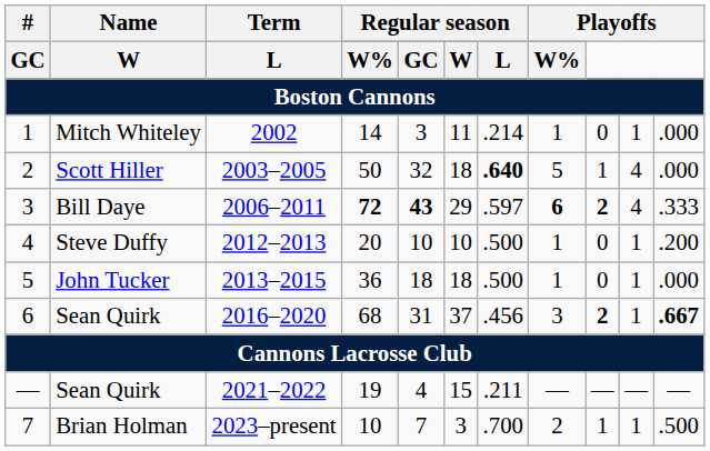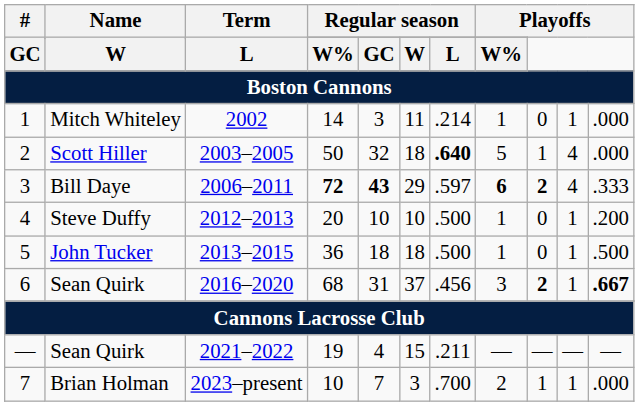John Tucker | column 11: .000 -> .500
Brian Holman | column 11: .500 -> .000
